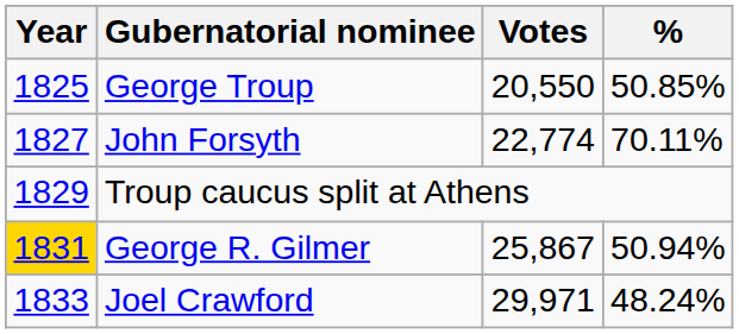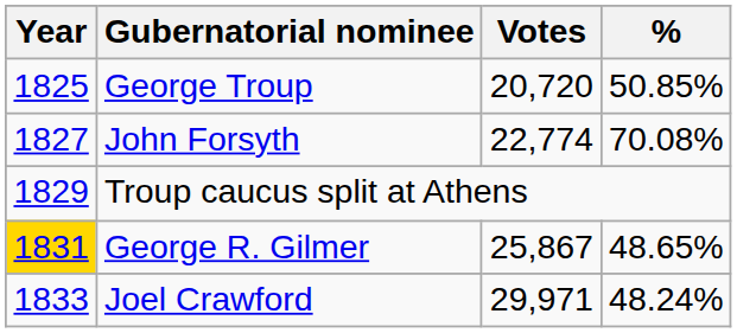George Troup | Votes: 20,550 -> 20,720
John Forsyth | %: 70.11% -> 70.08%
George R. Gilmer | %: 50.94% -> 48.65%
